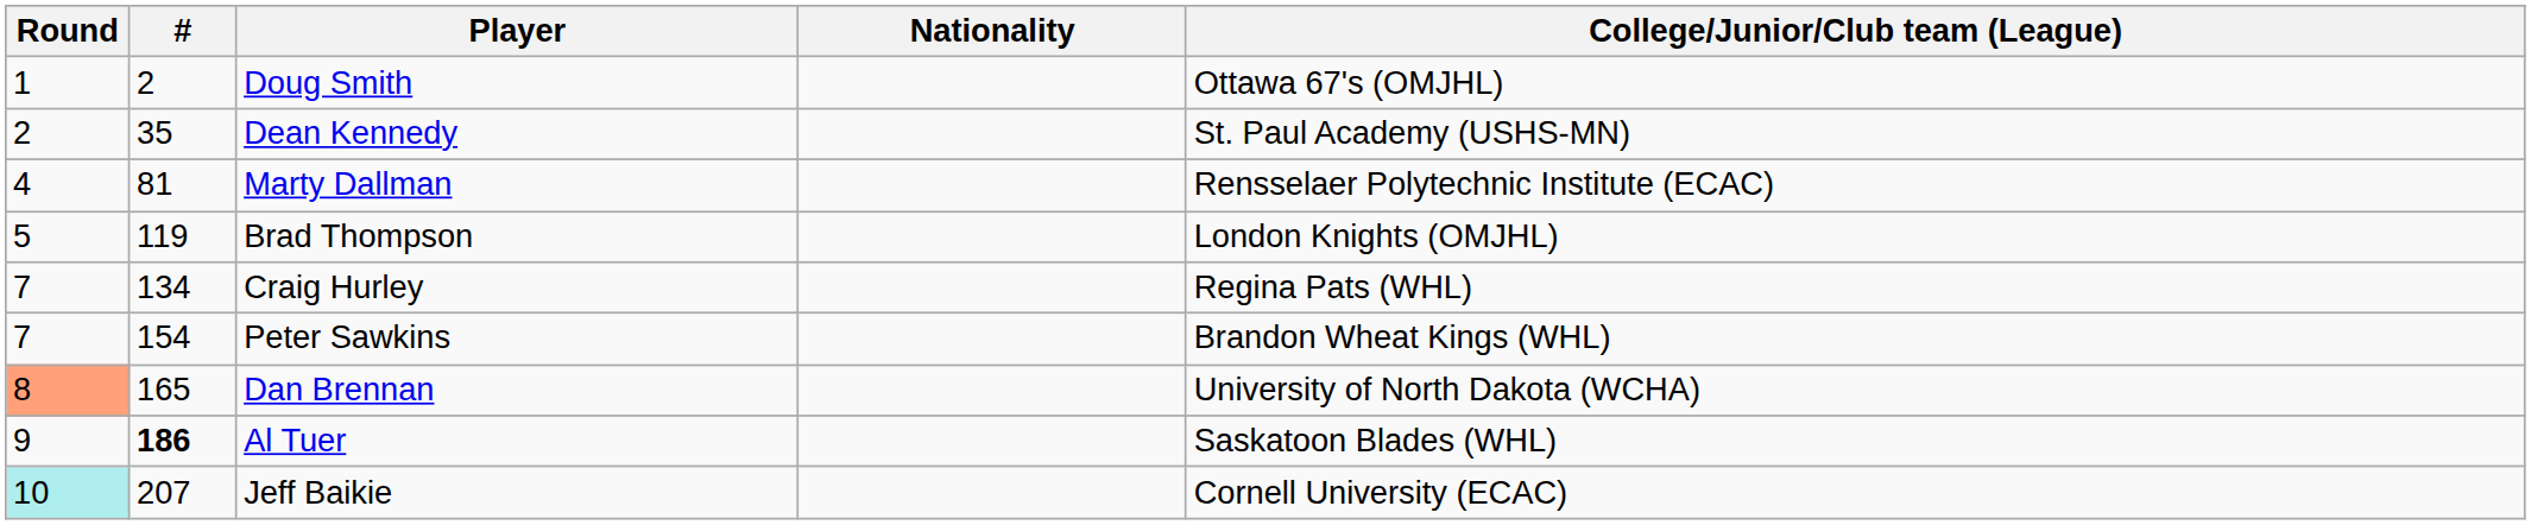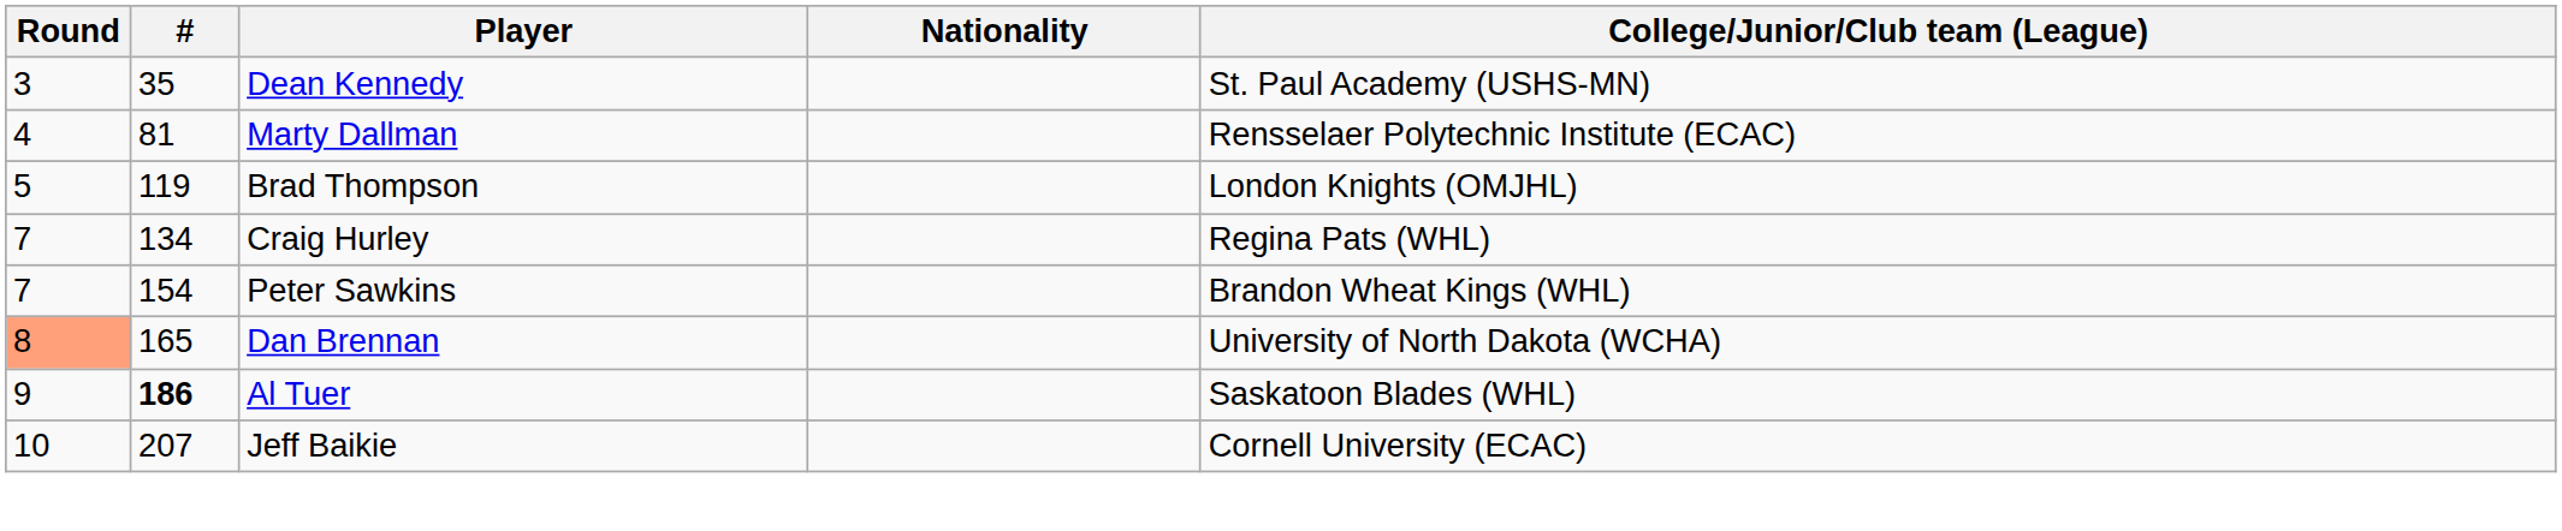- row: 1 | 2 | Doug Smith | Ottawa 67's (OMJHL)
Dean Kennedy | Round: 2 -> 3
Jeff Baikie | Round: paleturquoise background -> no background
